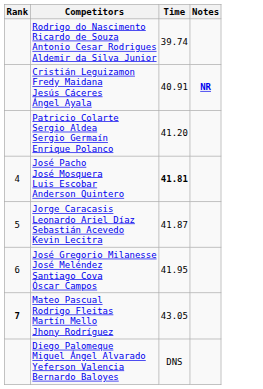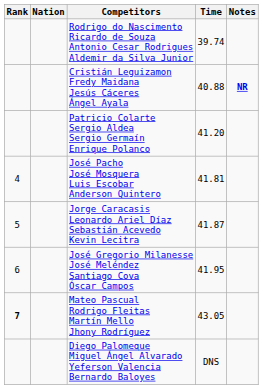+ column: Nation
Cristián Leguizamon Fredy Maidana Jesús Cáceres Ángel Ayala | Time: 40.91 -> 40.88
José Pacho José Mosquera Luis Escobar Anderson Quintero | Time: bold -> normal
